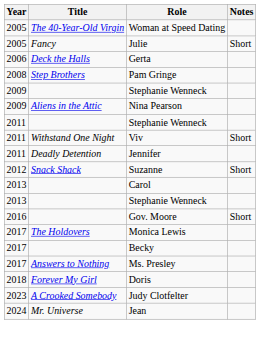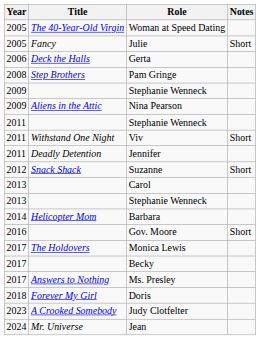+ row: 2014 | Helicopter Mom | Barbara
